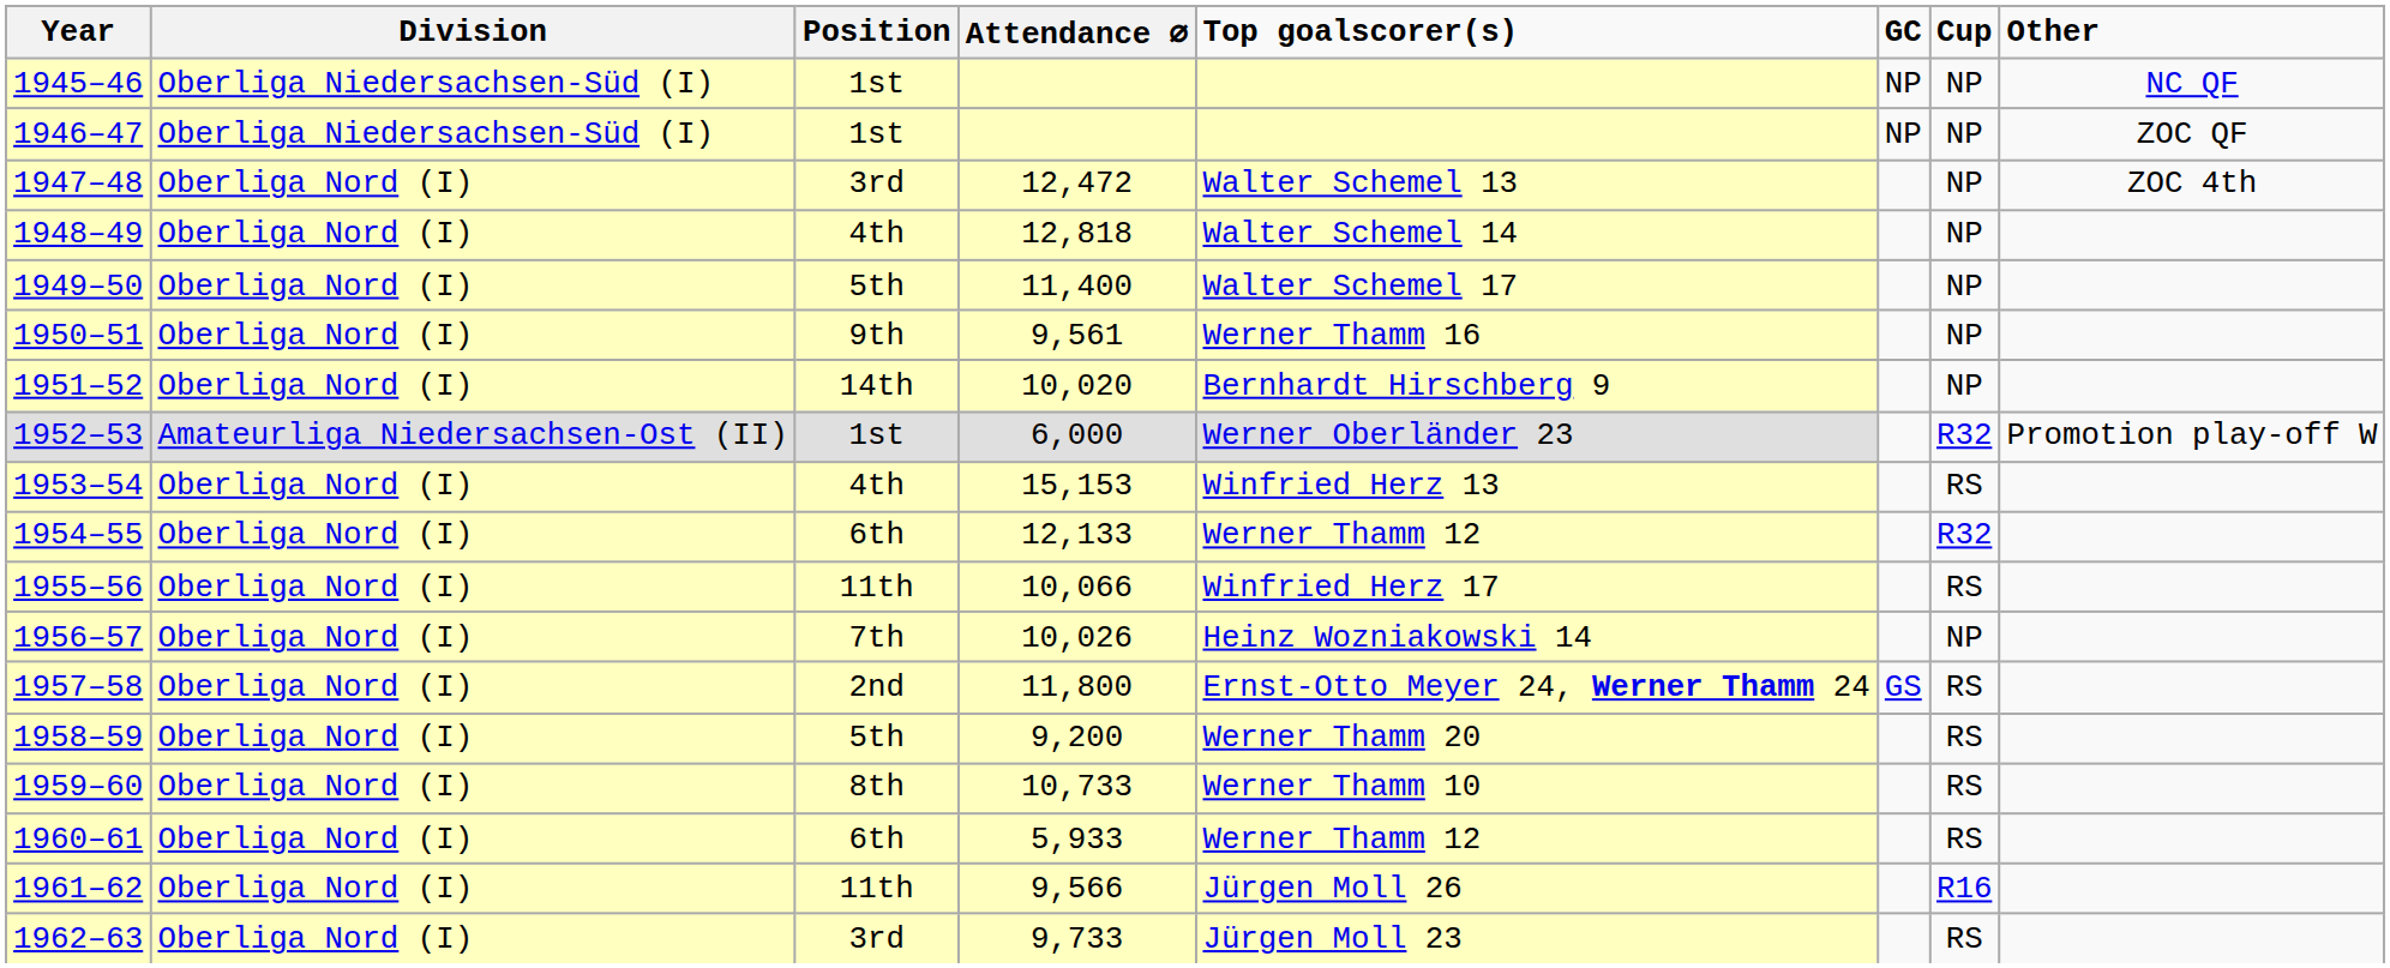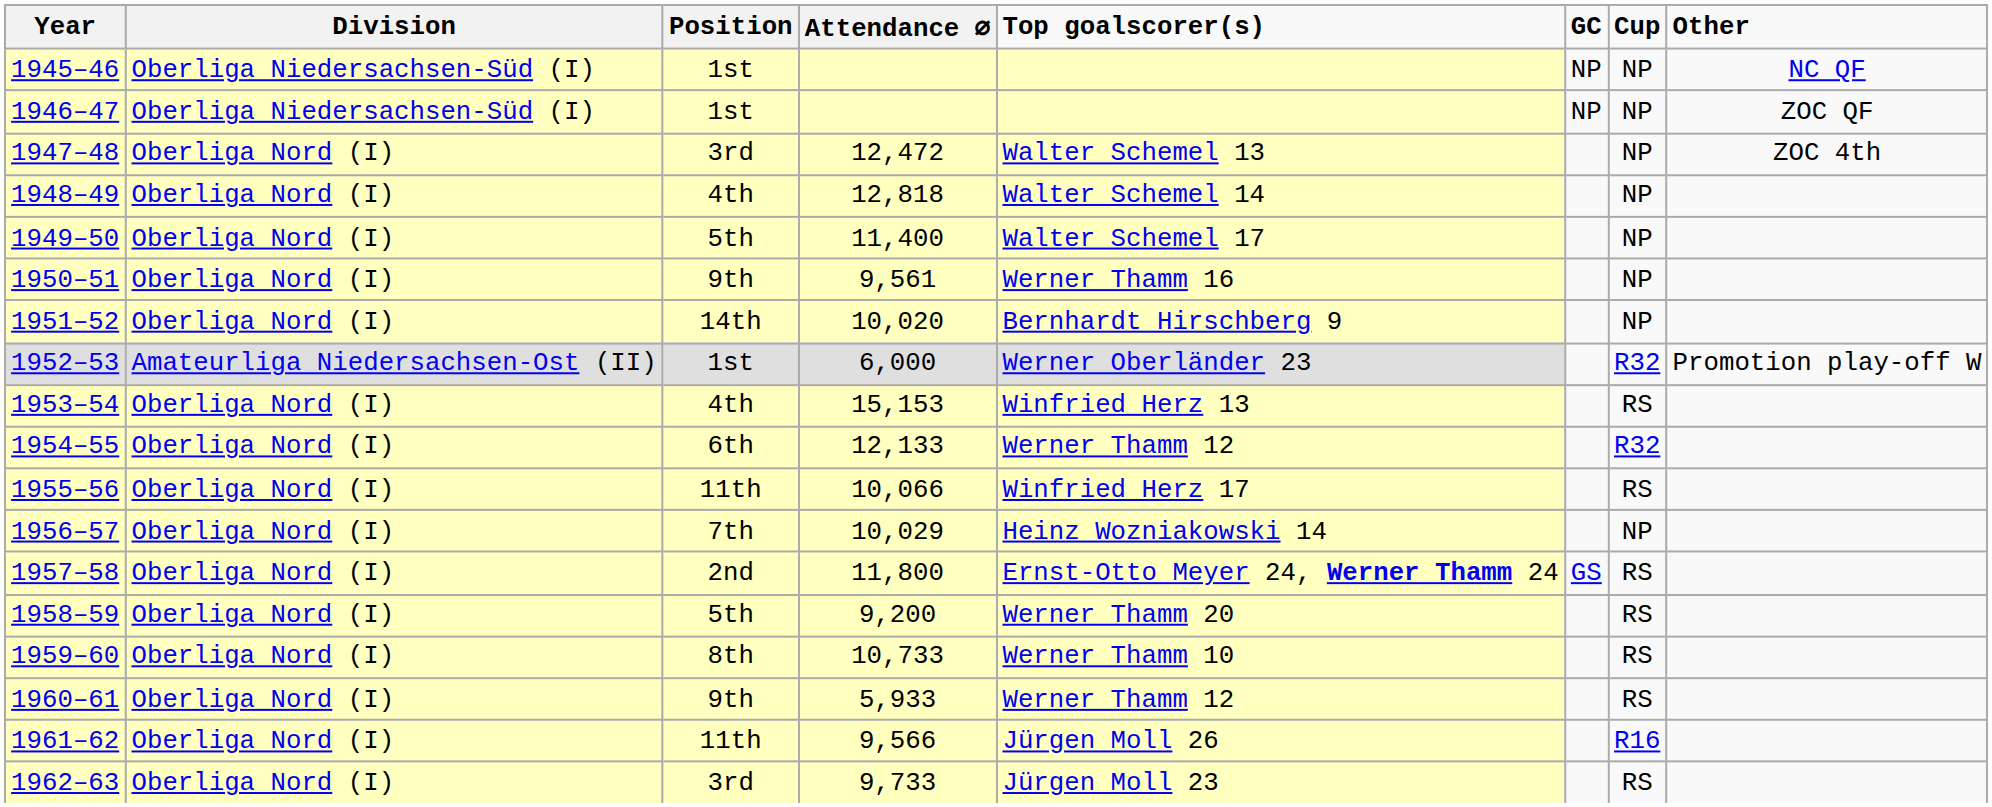1956–57 | Attendance ⌀: 10,026 -> 10,029
1960–61 | Position: 6th -> 9th
